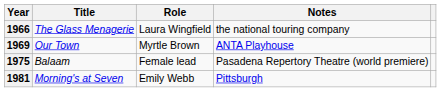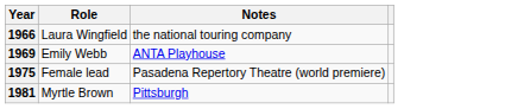- column: Title | The Glass Menagerie | Our Town | Balaam | Morning's at Seven
1969 | Role: Myrtle Brown -> Emily Webb
1981 | Role: Emily Webb -> Myrtle Brown
